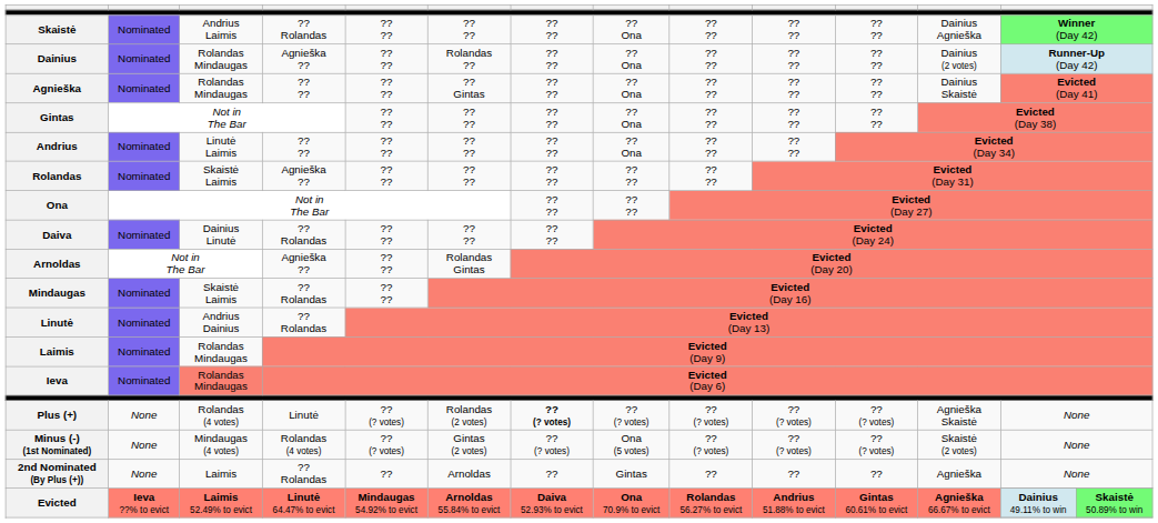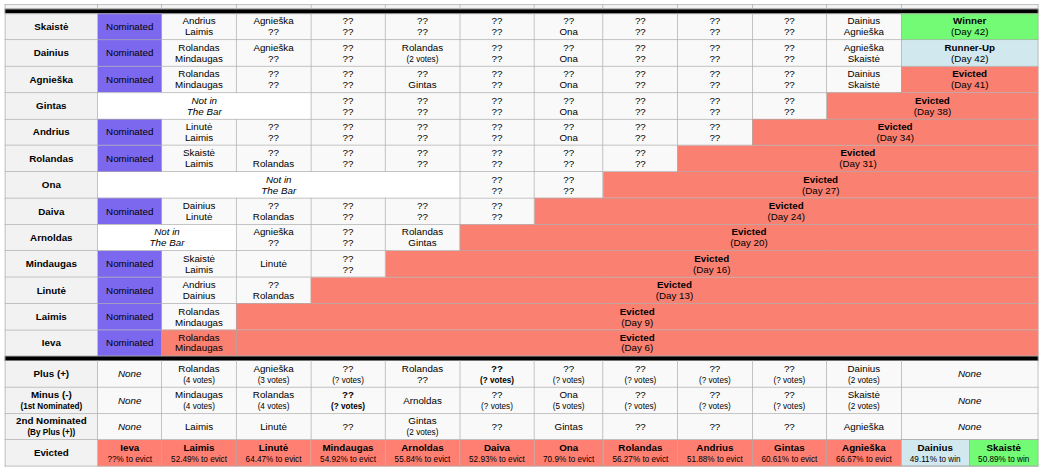Skaistė | column 4: ?? Rolandas -> Agnieška ??
Dainius | column 6: Rolandas ?? -> Rolandas (2 votes)
Dainius | column 12: Dainius (2 votes) -> Agnieška Skaistė
Rolandas | column 4: Agnieška ?? -> ?? Rolandas
Mindaugas | column 4: ?? Rolandas -> Linutė
Plus (+) | column 4: Linutė -> Agnieška (3 votes)
Plus (+) | column 6: Rolandas (2 votes) -> Rolandas ??
Plus (+) | column 12: Agnieška Skaistė -> Dainius (2 votes)
Minus (-) (1st Nominated) | column 5: normal -> bold
Minus (-) (1st Nominated) | column 6: Gintas (2 votes) -> Arnoldas
2nd Nominated (By Plus (+)) | column 4: ?? Rolandas -> Linutė
2nd Nominated (By Plus (+)) | column 6: Arnoldas -> Gintas (2 votes)
